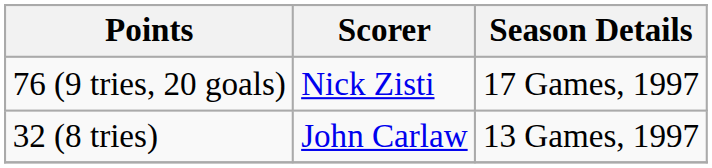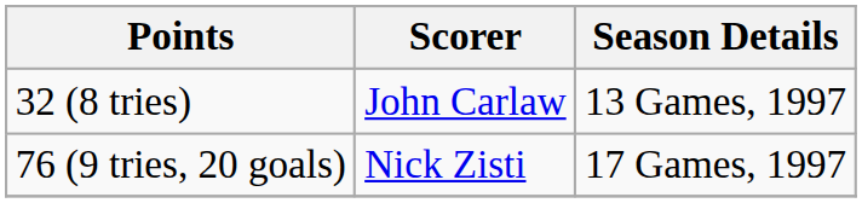rows swapped: 76 (9 tries, 20 goals) <-> 32 (8 tries)
